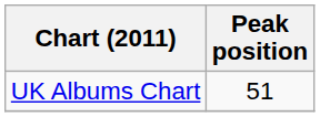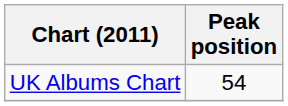UK Albums Chart | Peak position: 51 -> 54
